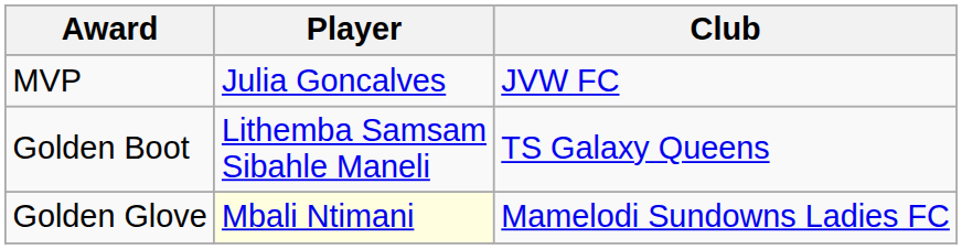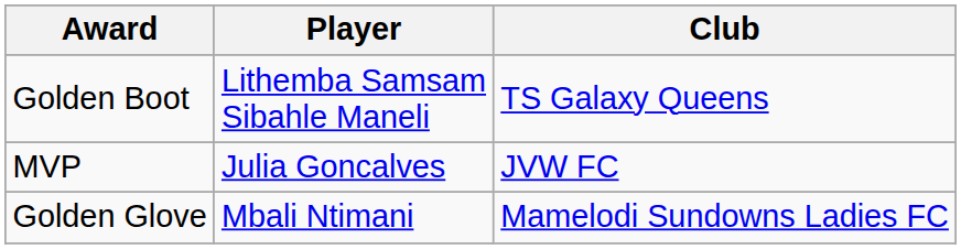rows swapped: MVP <-> Golden Boot
Golden Glove | Player: lightyellow background -> no background
